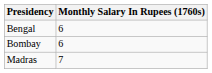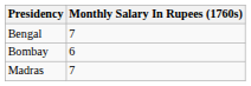Bengal | Monthly Salary In Rupees (1760s): 6 -> 7
